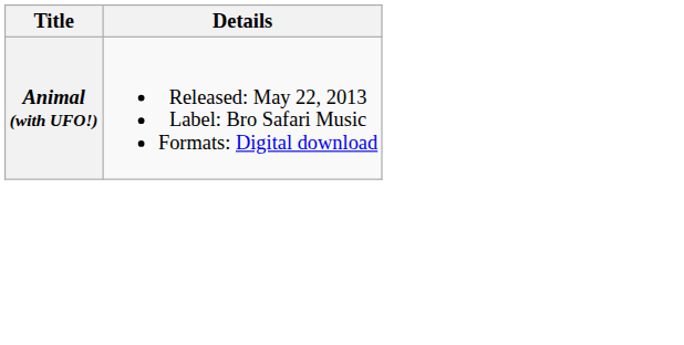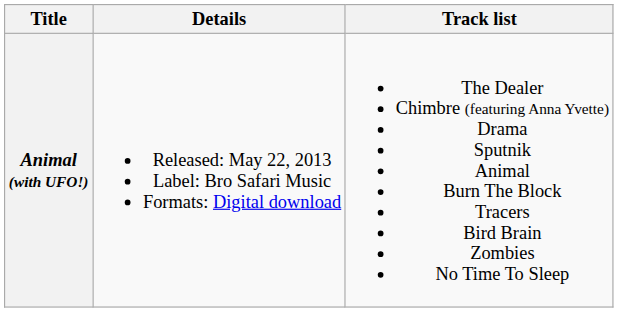+ column: Track list | The Dealer Chimbre (featuring Anna Yvette) Drama Sputnik Animal Burn The Block Tracers Bird Brain Zombies No Time To Sleep
